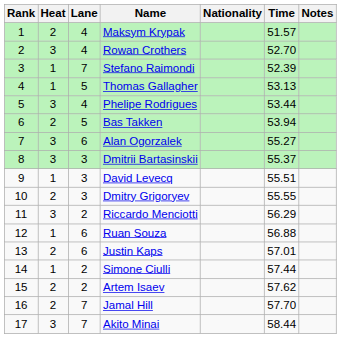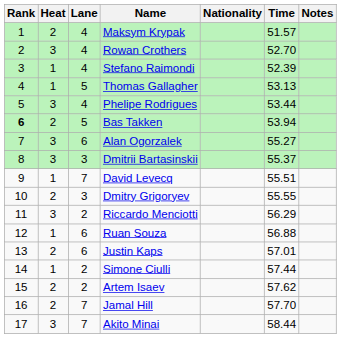Stefano Raimondi | Lane: 7 -> 4
Bas Takken | Rank: normal -> bold
David Levecq | Lane: 3 -> 7
